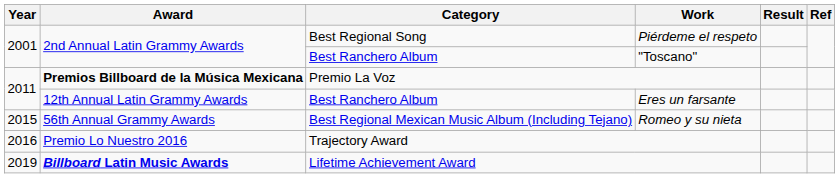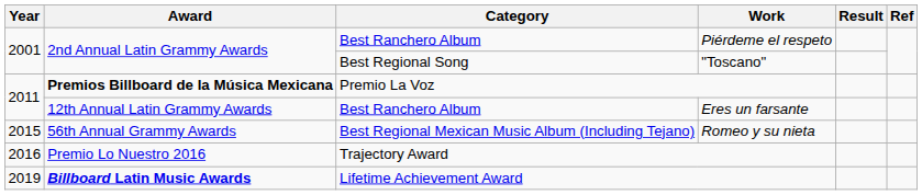Piérdeme el respeto | Category: Best Regional Song -> Best Ranchero Album
"Toscano" | Category: Best Ranchero Album -> Best Regional Song
